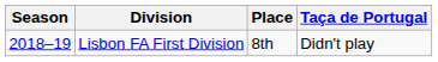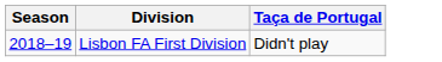- column: Place | 8th
